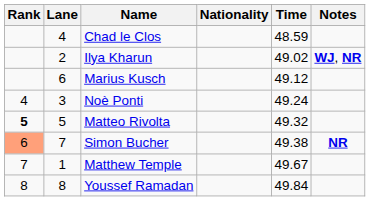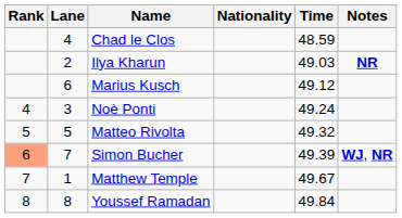Ilya Kharun | Time: 49.02 -> 49.03
Ilya Kharun | Notes: WJ, NR -> NR
Matteo Rivolta | Rank: bold -> normal
Simon Bucher | Time: 49.38 -> 49.39
Simon Bucher | Notes: NR -> WJ, NR
